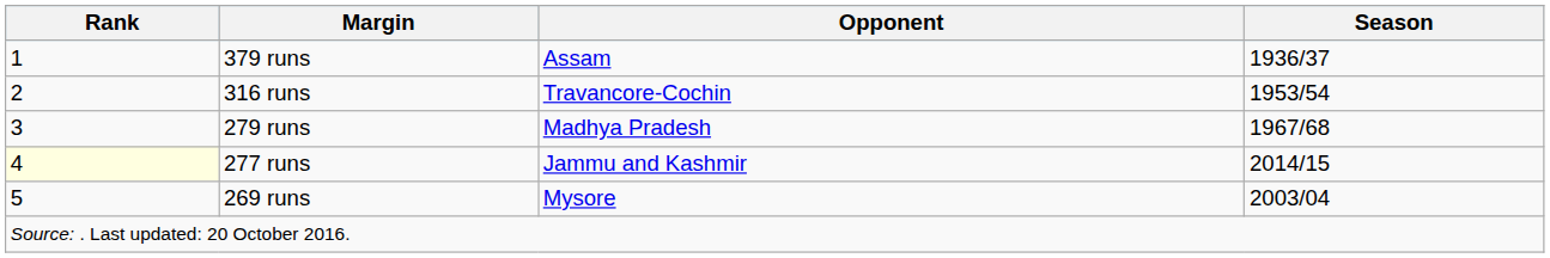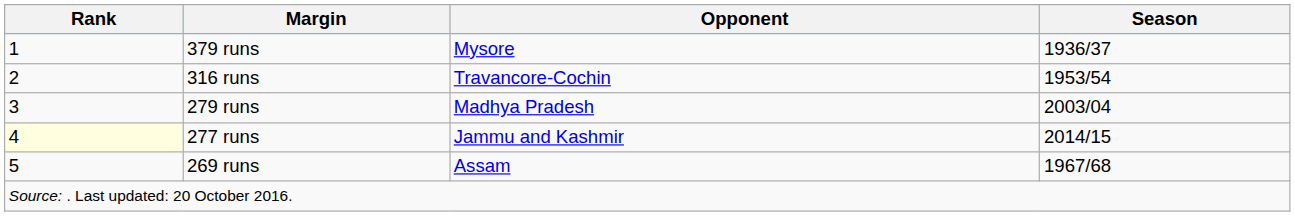379 runs | Opponent: Assam -> Mysore
279 runs | Season: 1967/68 -> 2003/04
269 runs | Opponent: Mysore -> Assam
269 runs | Season: 2003/04 -> 1967/68
